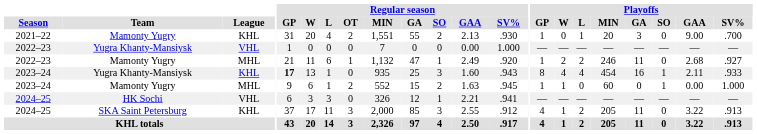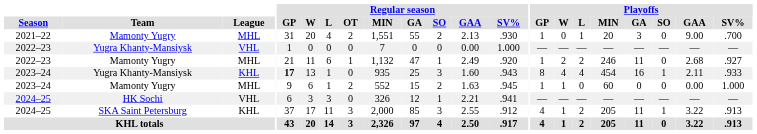2021–22 | League: KHL -> MHL
2023–24 / Mamonty Yugry | Playoffs / SO: 1 -> 0
2024–25 / SKA Saint Petersburg | Playoffs / SO: 0 -> 1
